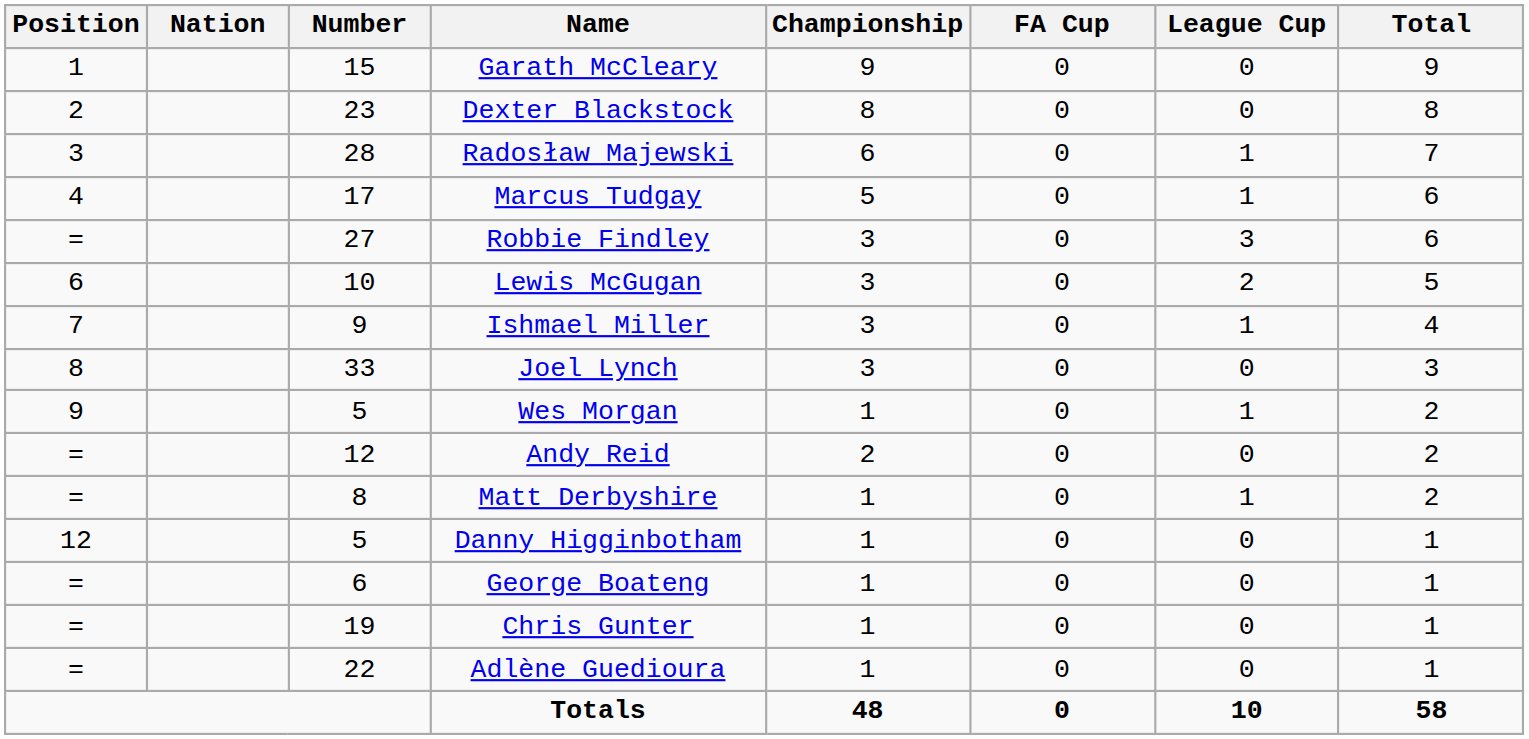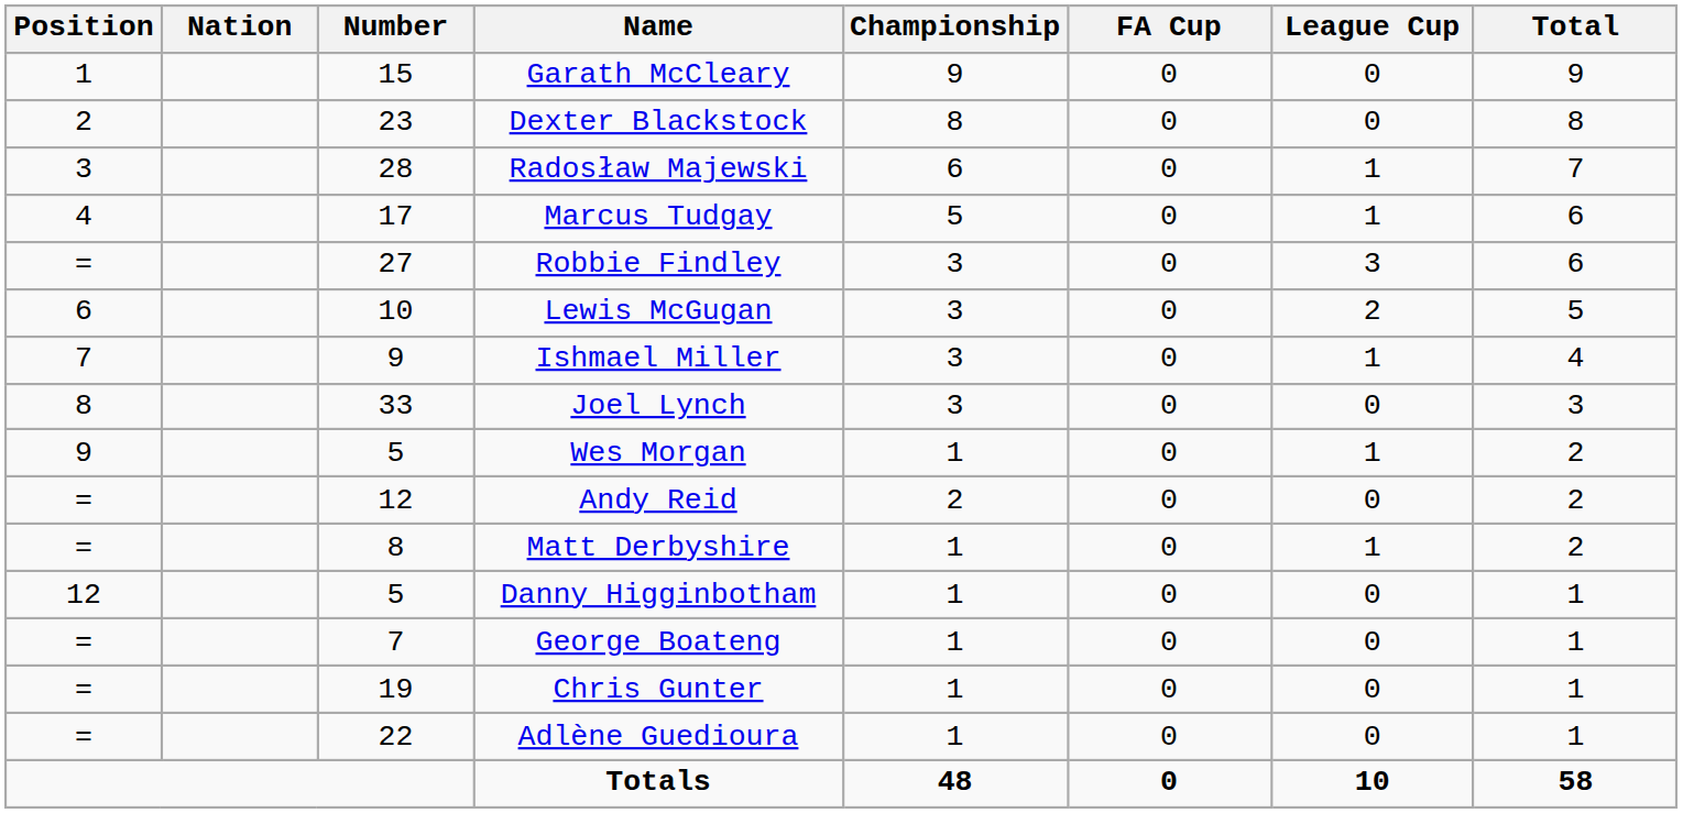George Boateng | Number: 6 -> 7
